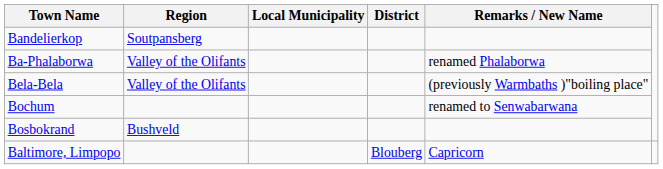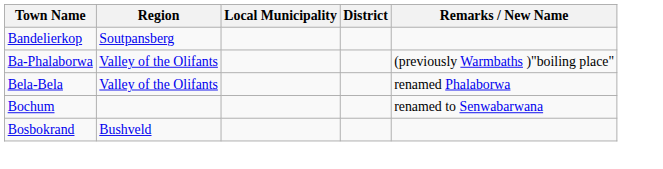Ba-Phalaborwa | Remarks / New Name: renamed Phalaborwa -> (previously Warmbaths )"boiling place"
Bela-Bela | Remarks / New Name: (previously Warmbaths )"boiling place" -> renamed Phalaborwa
- row: Baltimore, Limpopo | Blouberg | Capricorn
